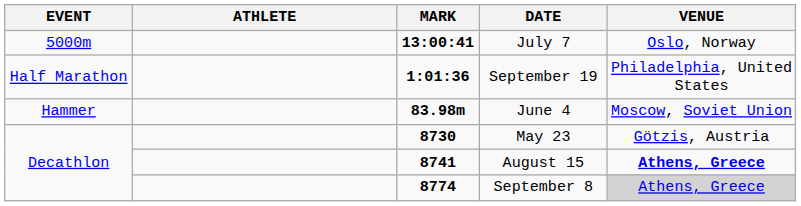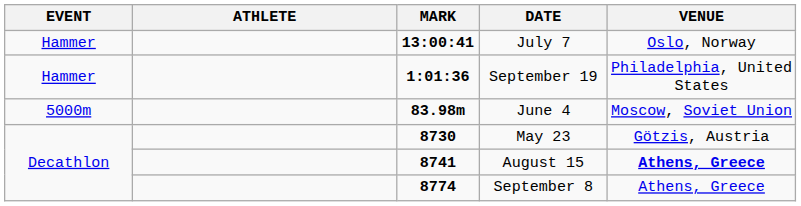July 7 | EVENT: 5000m -> Hammer
September 19 | EVENT: Half Marathon -> Hammer
June 4 | EVENT: Hammer -> 5000m
September 8 | VENUE: lightgrey background -> no background
